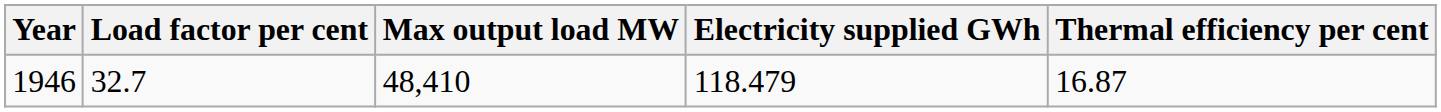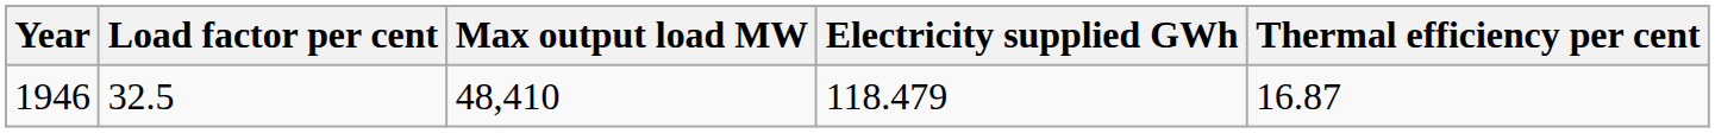1946 | Load factor per cent: 32.7 -> 32.5
